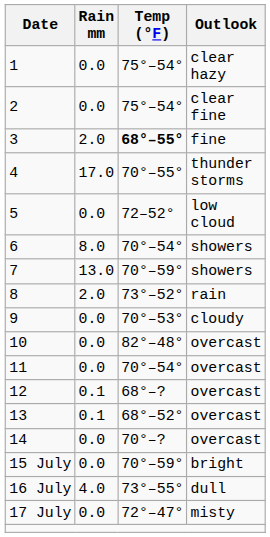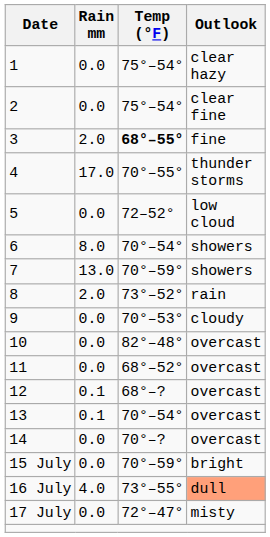11 | Temp (°F): 70°–54° -> 68°–52°
13 | Temp (°F): 68°–52° -> 70°–54°
16 July | Outlook: no background -> lightsalmon background
